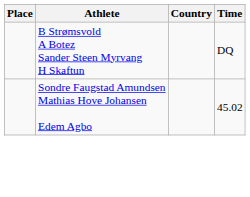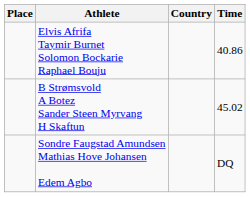+ row: Elvis Afrifa Taymir Burnet Solomon Bockarie Raphael Bouju | 40.86
B Strømsvold A Botez Sander Steen Myrvang H Skaftun | Time: DQ -> 45.02
Sondre Faugstad Amundsen Mathias Hove Johansen Edem Agbo | Time: 45.02 -> DQ
